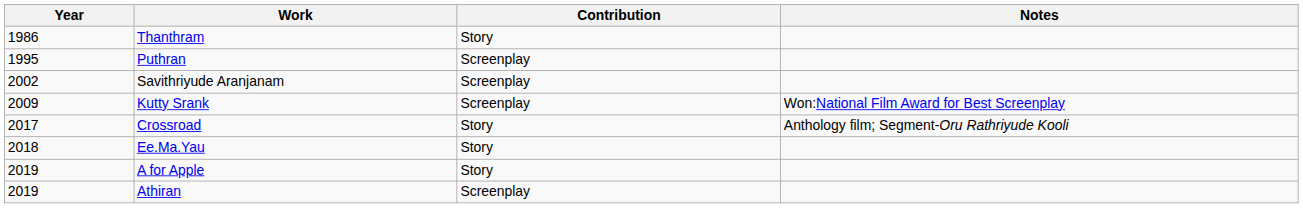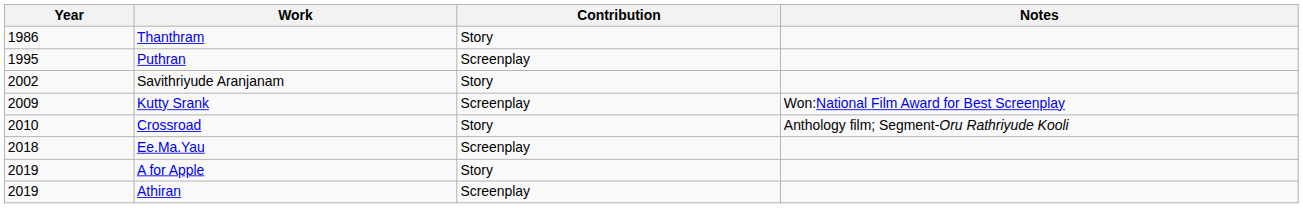Savithriyude Aranjanam | Contribution: Screenplay -> Story
Crossroad | Year: 2017 -> 2010
Ee.Ma.Yau | Contribution: Story -> Screenplay
